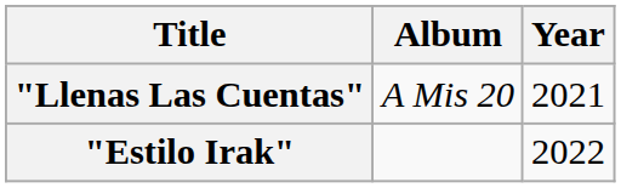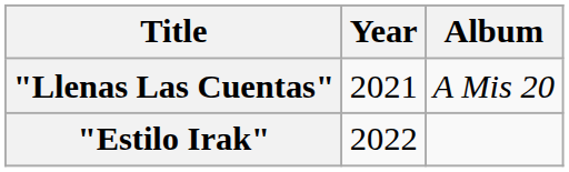columns swapped: Year <-> Album
